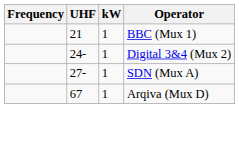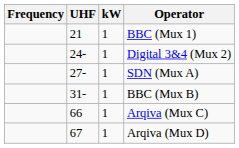+ row: 31- | 1 | BBC (Mux B)
+ row: 66 | 1 | Arqiva (Mux C)
